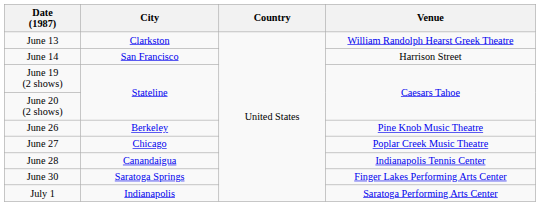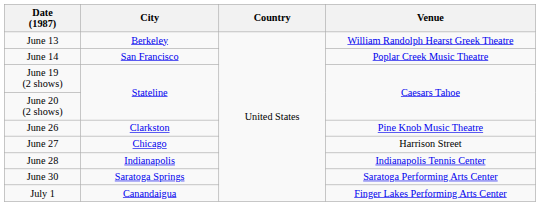June 13 | City: Clarkston -> Berkeley
June 14 | Venue: Harrison Street -> Poplar Creek Music Theatre
June 26 | City: Berkeley -> Clarkston
June 27 | Venue: Poplar Creek Music Theatre -> Harrison Street
June 28 | City: Canandaigua -> Indianapolis
June 30 | Venue: Finger Lakes Performing Arts Center -> Saratoga Performing Arts Center
July 1 | City: Indianapolis -> Canandaigua
July 1 | Venue: Saratoga Performing Arts Center -> Finger Lakes Performing Arts Center
